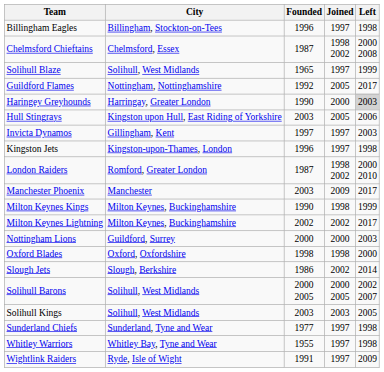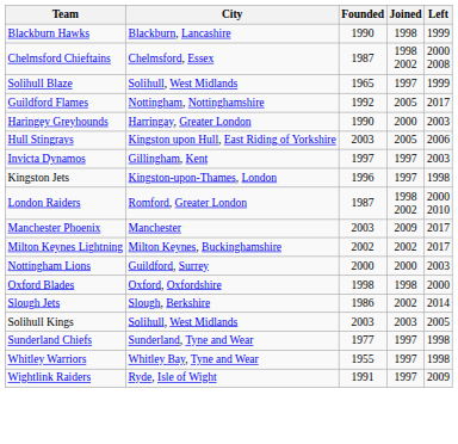- row: Billingham Eagles | Billingham, Stockton-on-Tees | 1996 | 1997 | 1998
+ row: Blackburn Hawks | Blackburn, Lancashire | 1990 | 1998 | 1999
Haringey Greyhounds | Left: lightgrey background -> no background
- row: Milton Keynes Kings | Milton Keynes, Buckinghamshire | 1990 | 1998 | 1999
- row: Solihull Barons | Solihull, West Midlands | 2000 2005 | 2000 2005 | 2002 2007
